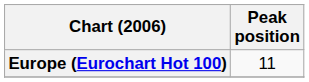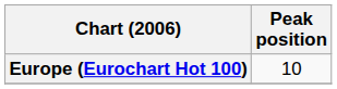Europe (Eurochart Hot 100) | Peak position: 11 -> 10
